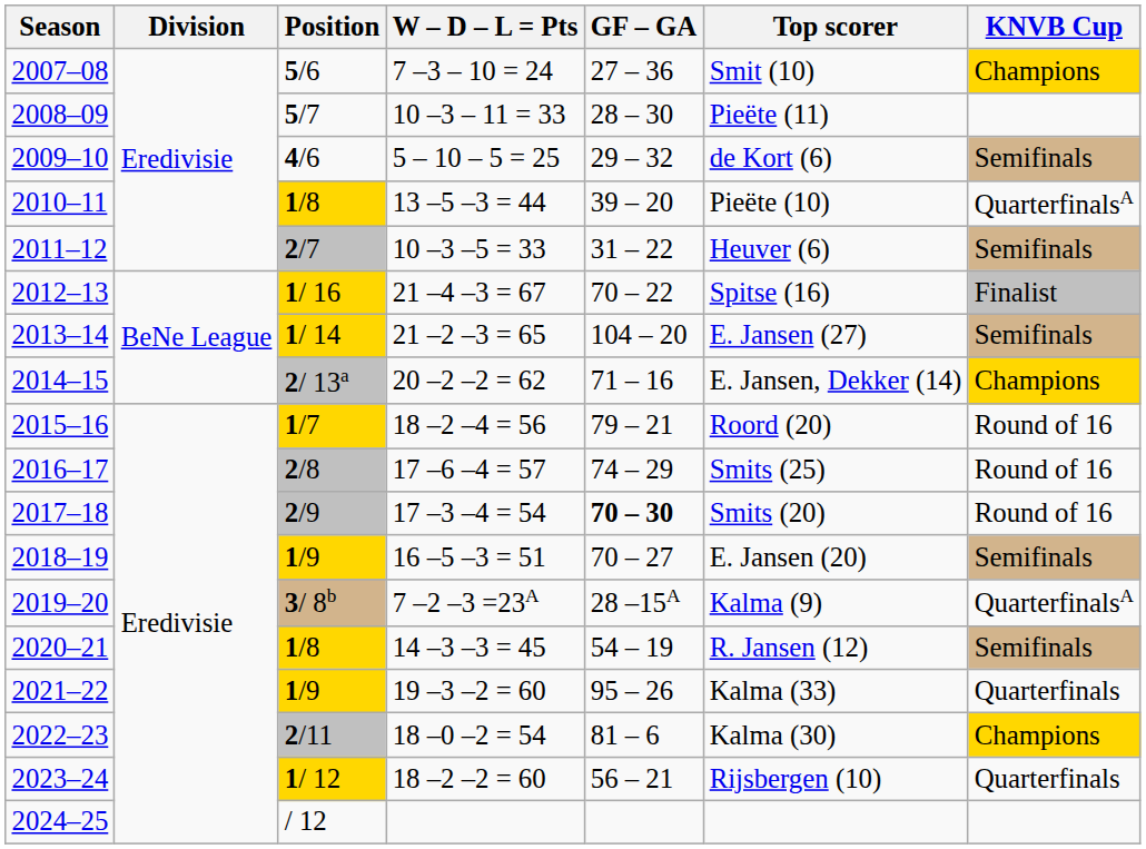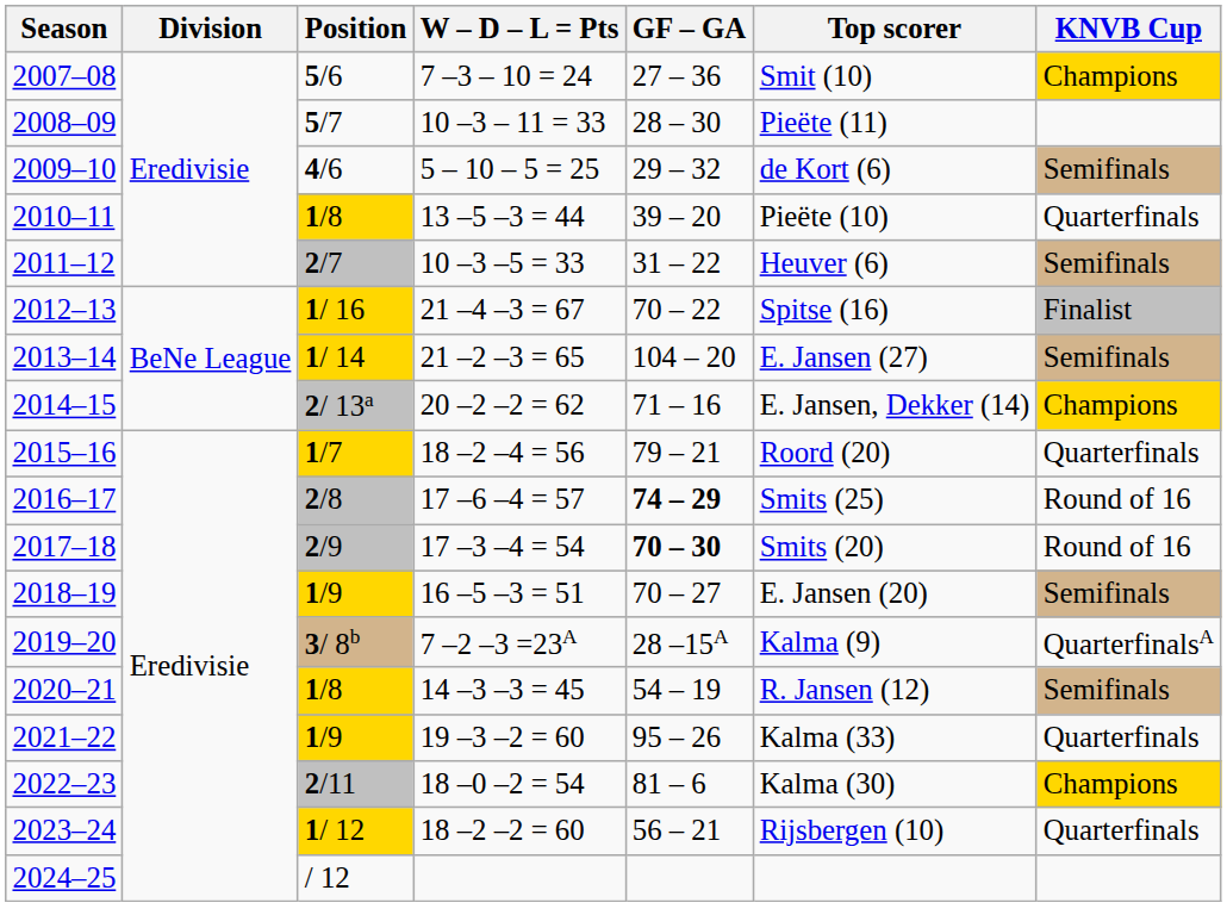2010–11 | KNVB Cup: QuarterfinalsA -> Quarterfinals
2015–16 | KNVB Cup: Round of 16 -> Quarterfinals
2016–17 | GF – GA: normal -> bold
